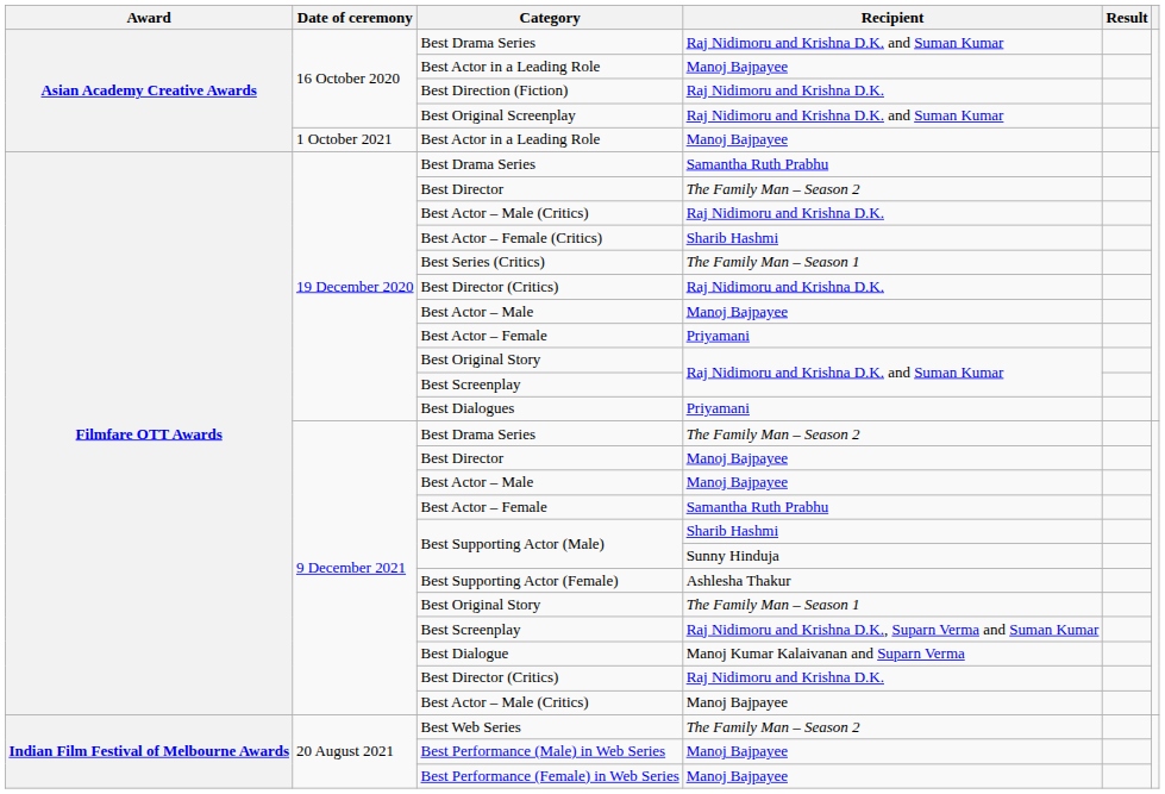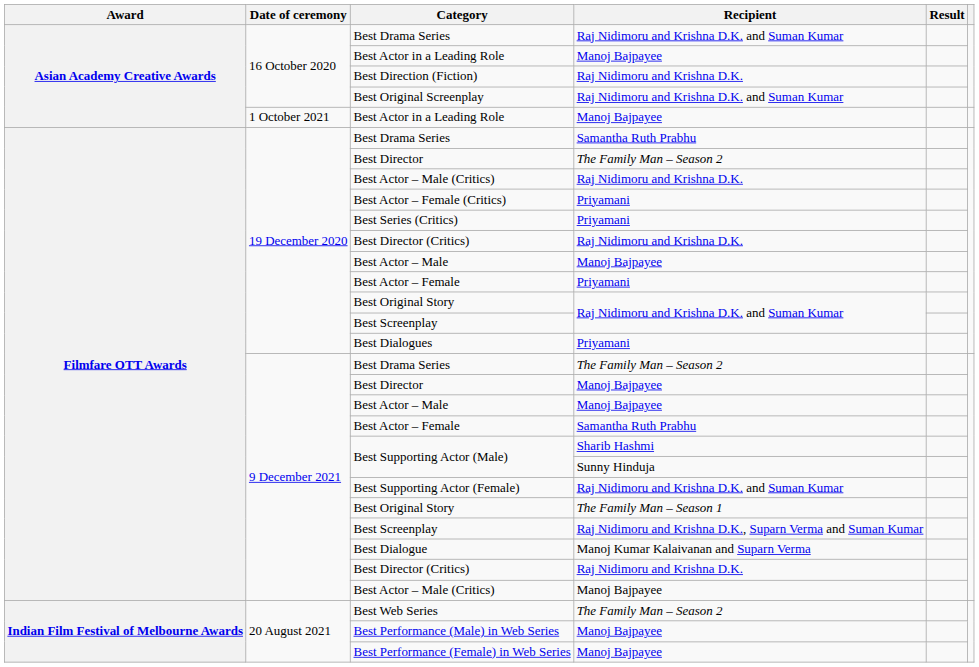Best Actor – Female (Critics) | Recipient: Sharib Hashmi -> Priyamani
Best Series (Critics) | Recipient: The Family Man – Season 1 -> Priyamani
Best Supporting Actor (Female) | Recipient: Ashlesha Thakur -> Raj Nidimoru and Krishna D.K. and Suman Kumar
